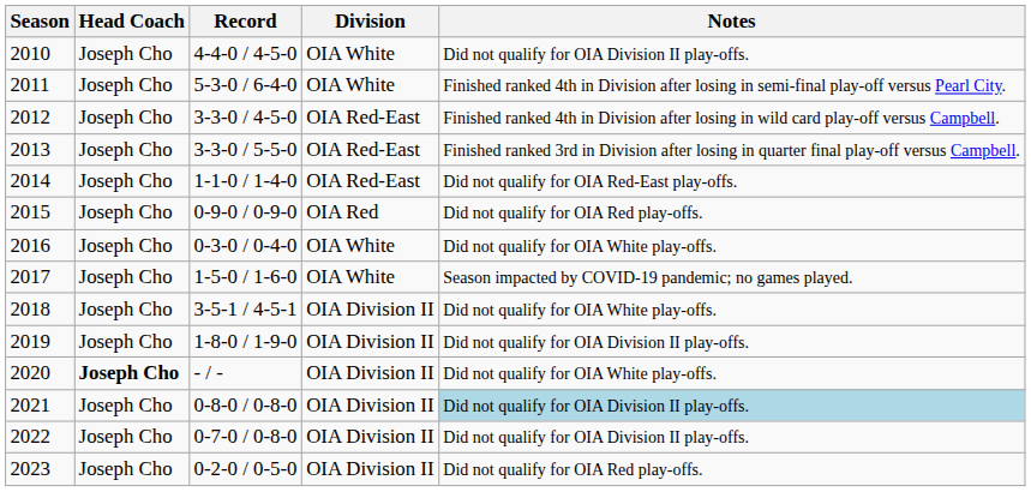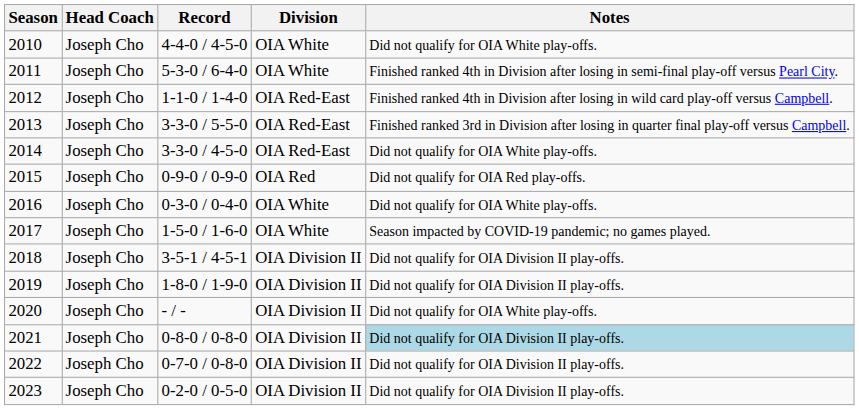2010 | Notes: Did not qualify for OIA Division II play-offs. -> Did not qualify for OIA White play-offs.
2012 | Record: 3-3-0 / 4-5-0 -> 1-1-0 / 1-4-0
2014 | Record: 1-1-0 / 1-4-0 -> 3-3-0 / 4-5-0
2014 | Notes: Did not qualify for OIA Red-East play-offs. -> Did not qualify for OIA White play-offs.
2018 | Notes: Did not qualify for OIA White play-offs. -> Did not qualify for OIA Division II play-offs.
2020 | Head Coach: bold -> normal
2023 | Notes: Did not qualify for OIA Red play-offs. -> Did not qualify for OIA Division II play-offs.
